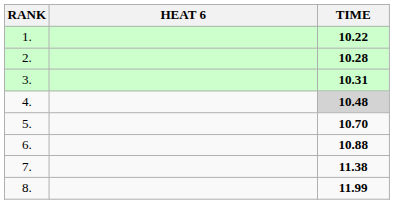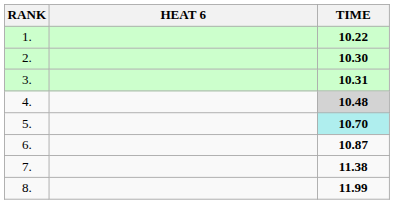2. | TIME: 10.28 -> 10.30
5. | TIME: no background -> paleturquoise background
6. | TIME: 10.88 -> 10.87
